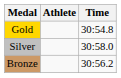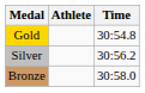Silver | Time: 30:58.0 -> 30:56.2
Bronze | Time: 30:56.2 -> 30:58.0
